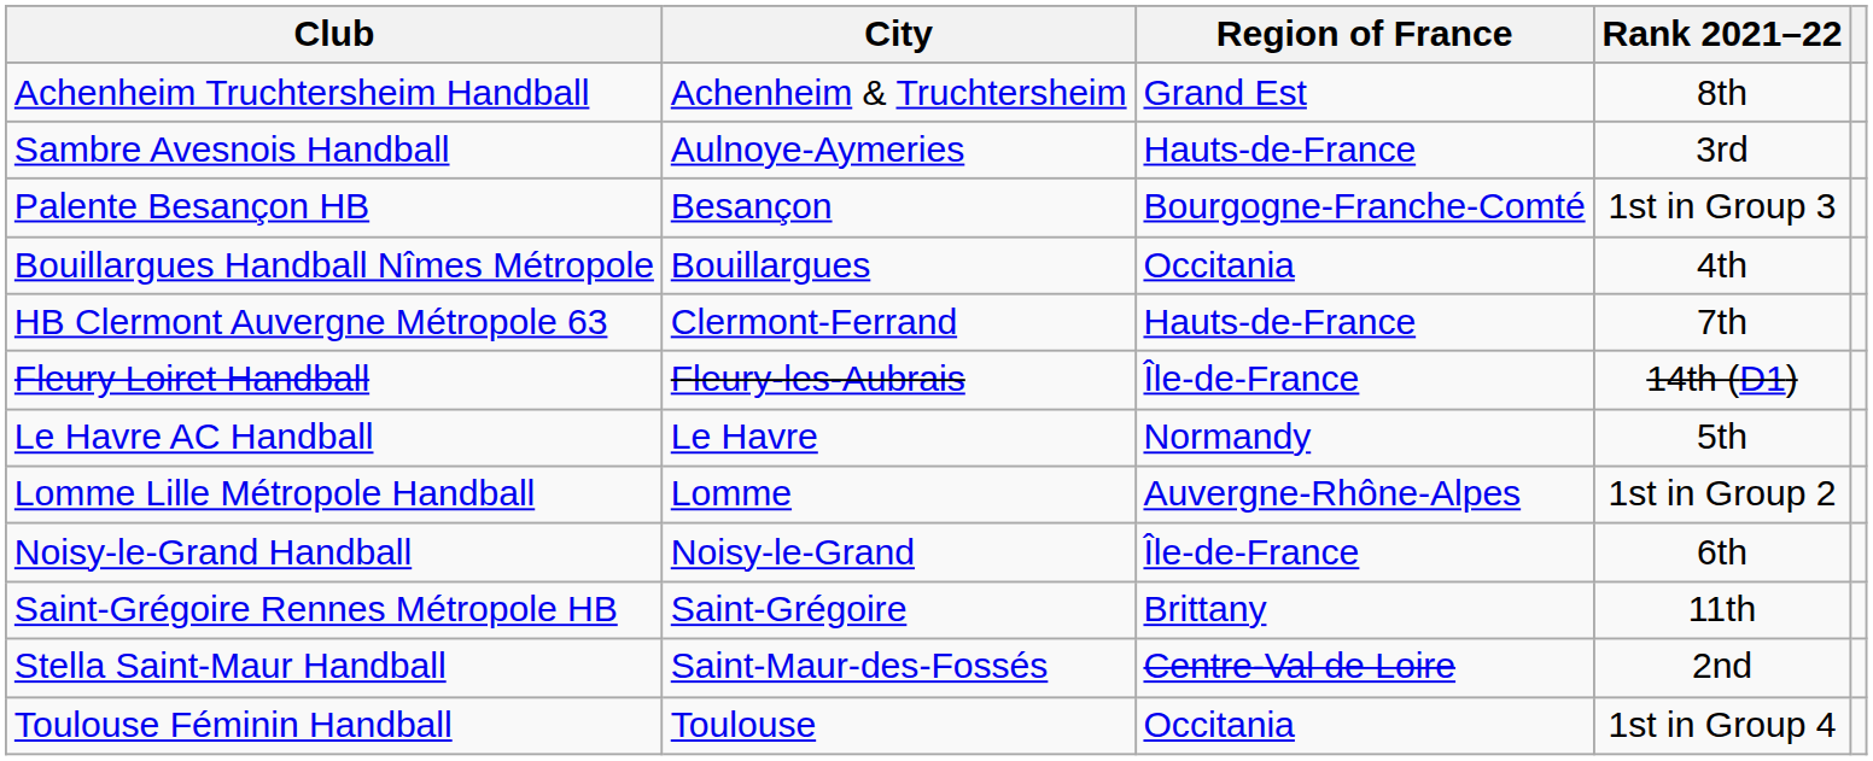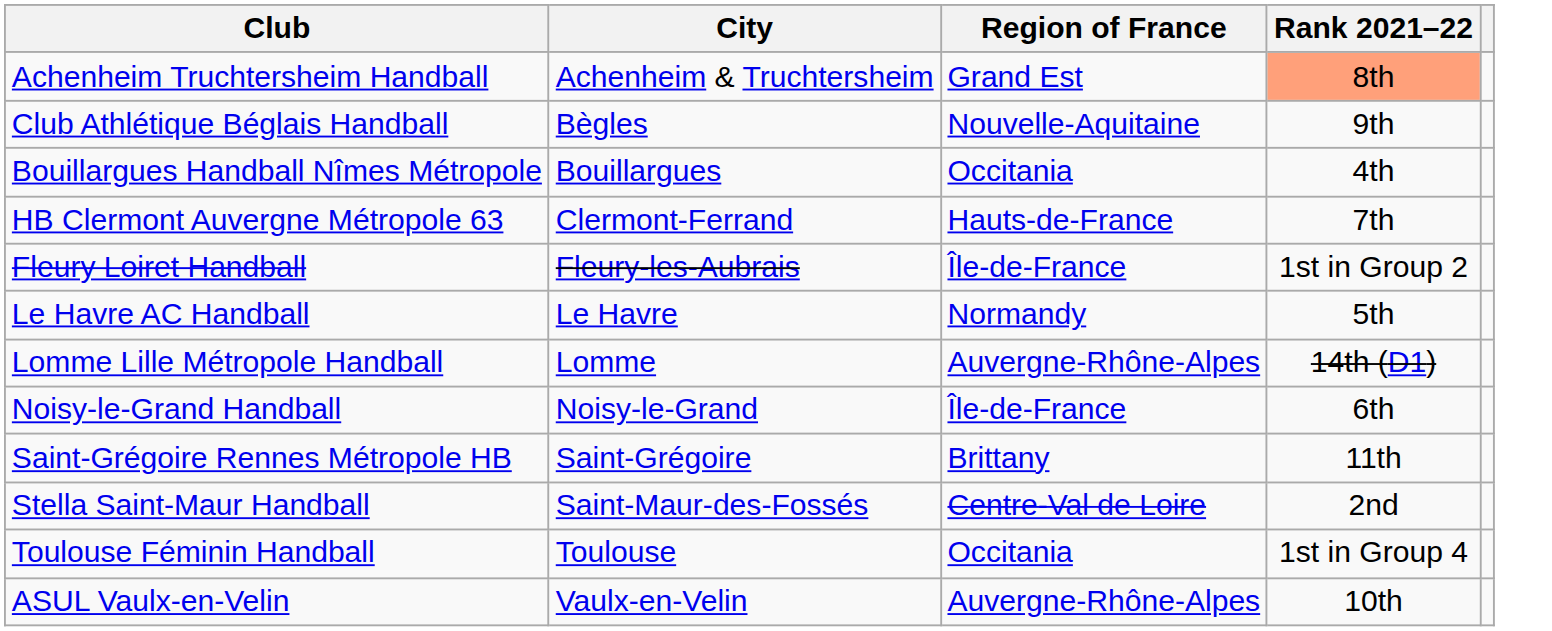Achenheim Truchtersheim Handball | Rank 2021–22: no background -> lightsalmon background
- row: Sambre Avesnois Handball | Aulnoye-Aymeries | Hauts-de-France | 3rd
+ row: Club Athlétique Béglais Handball | Bègles | Nouvelle-Aquitaine | 9th
- row: Palente Besançon HB | Besançon | Bourgogne-Franche-Comté | 1st in Group 3
Fleury Loiret Handball | Rank 2021–22: 14th (D1) -> 1st in Group 2
Lomme Lille Métropole Handball | Rank 2021–22: 1st in Group 2 -> 14th (D1)
+ row: ASUL Vaulx-en-Velin | Vaulx-en-Velin | Auvergne-Rhône-Alpes | 10th
